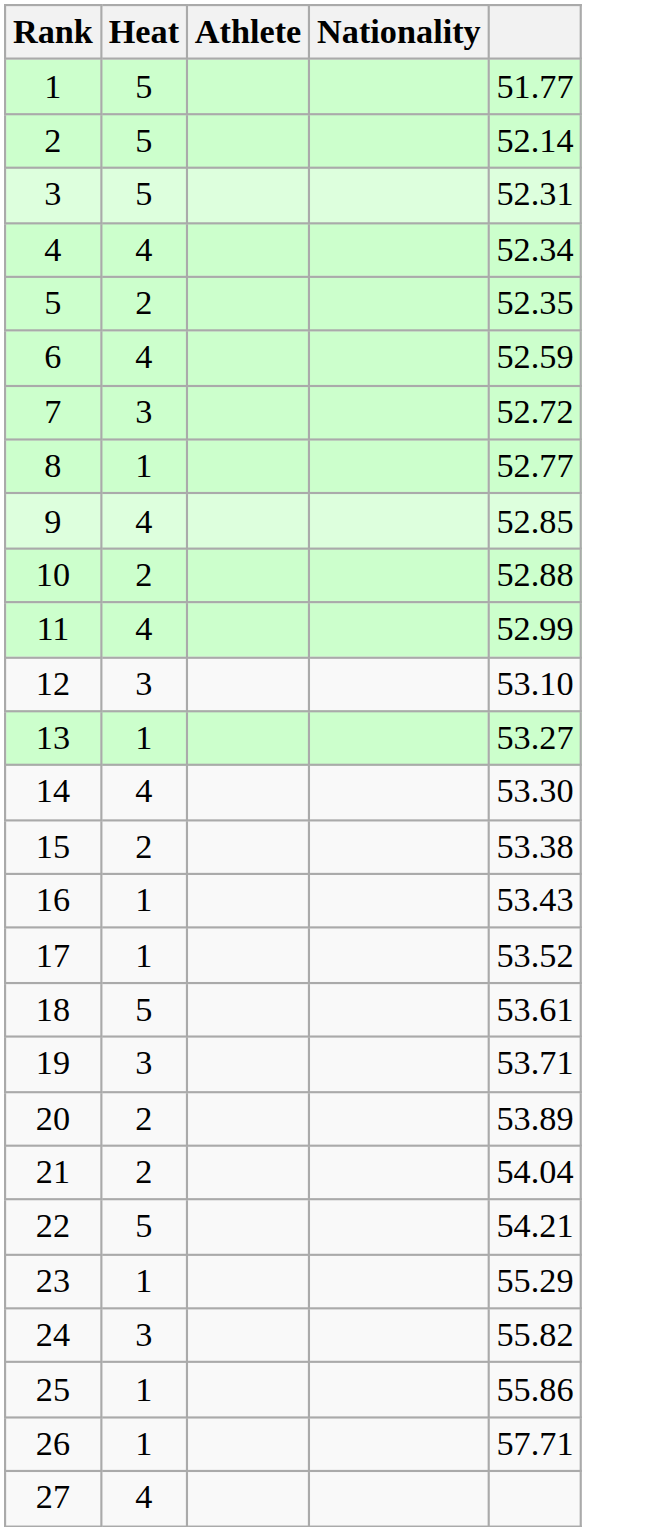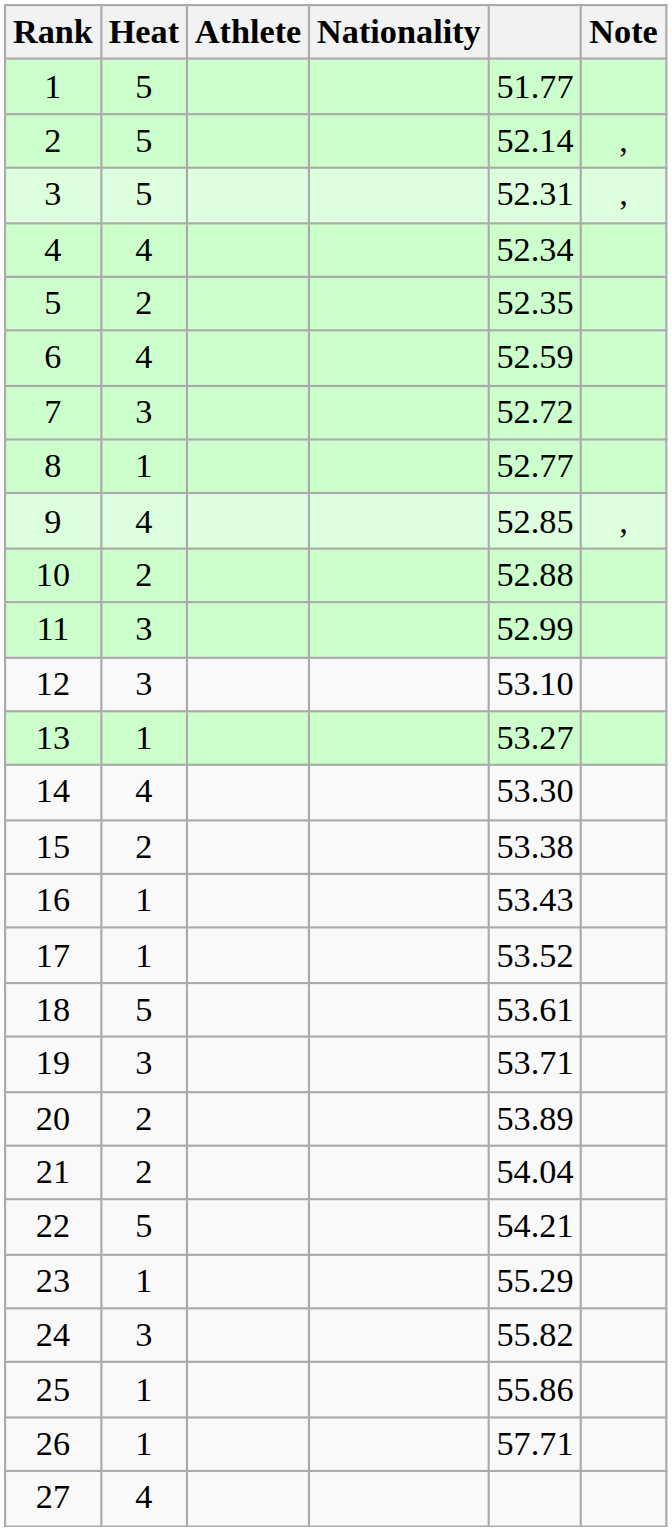+ column: Note | , | , | ,
11 | Heat: 4 -> 3
